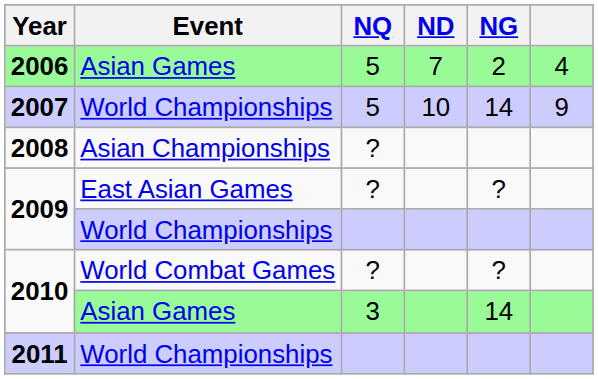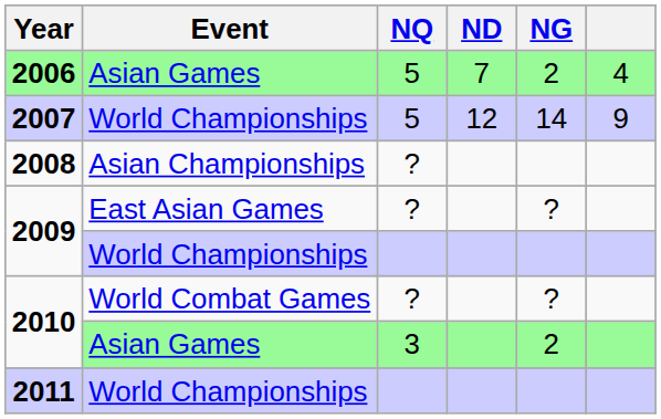2007 | ND: 10 -> 12
2010 / Asian Games | NG: 14 -> 2
